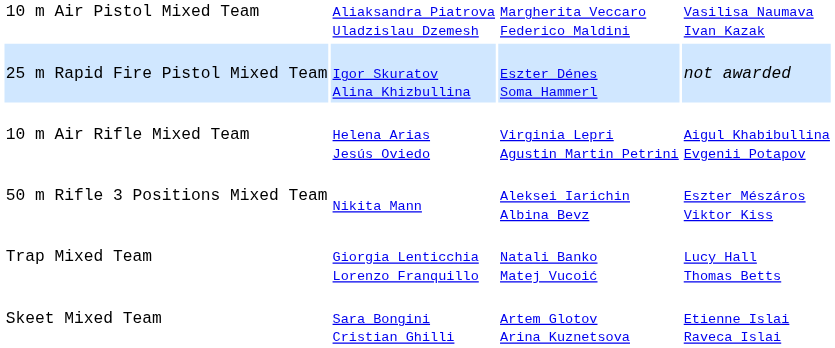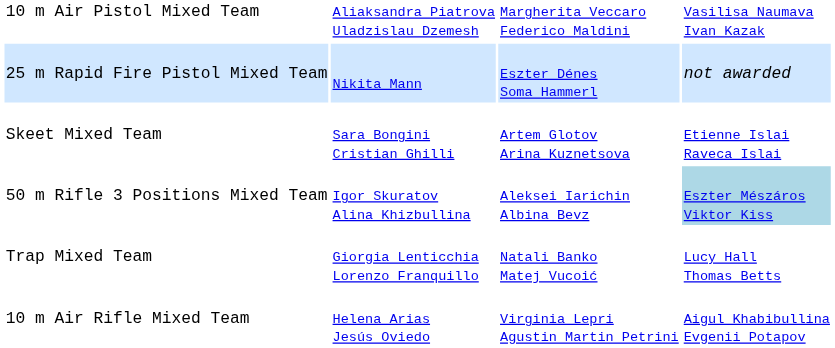25 m Rapid Fire Pistol Mixed Team | column 2: Igor Skuratov Alina Khizbullina -> Nikita Mann
rows swapped: 10 m Air Rifle Mixed Team <-> Skeet Mixed Team
50 m Rifle 3 Positions Mixed Team | column 2: Nikita Mann -> Igor Skuratov Alina Khizbullina
50 m Rifle 3 Positions Mixed Team | column 4: no background -> lightblue background
